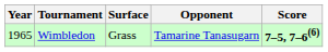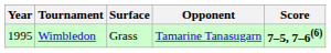Wimbledon | Year: 1965 -> 1995
